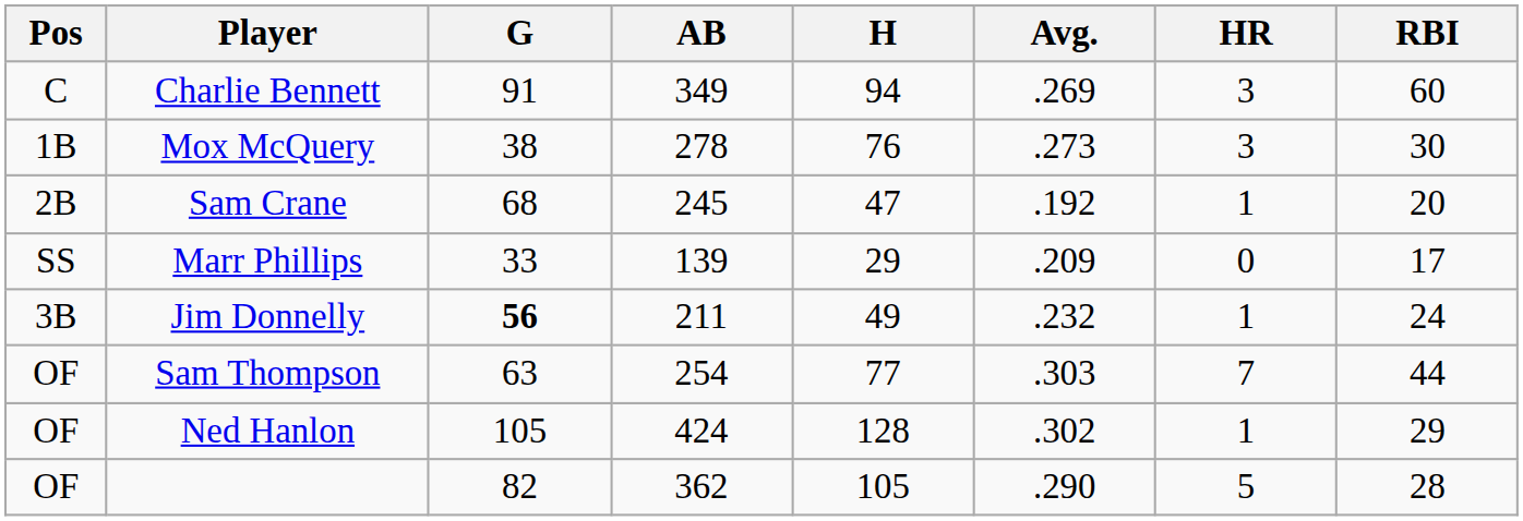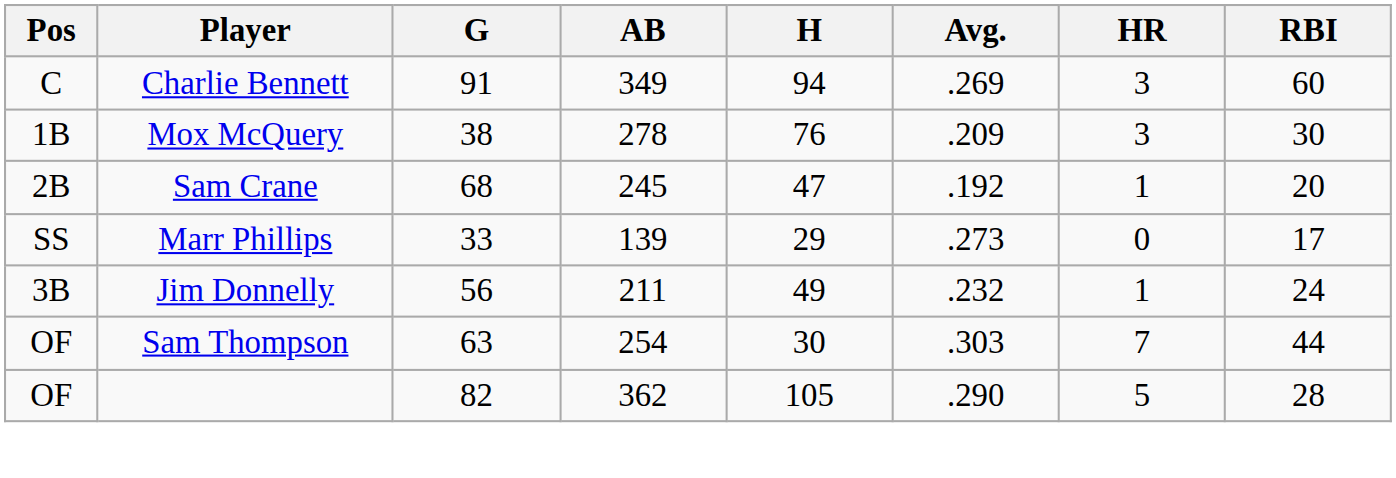Mox McQuery | Avg.: .273 -> .209
Marr Phillips | Avg.: .209 -> .273
Jim Donnelly | G: bold -> normal
Sam Thompson | H: 77 -> 30
- row: OF | Ned Hanlon | 105 | 424 | 128 | .302 | 1 | 29
